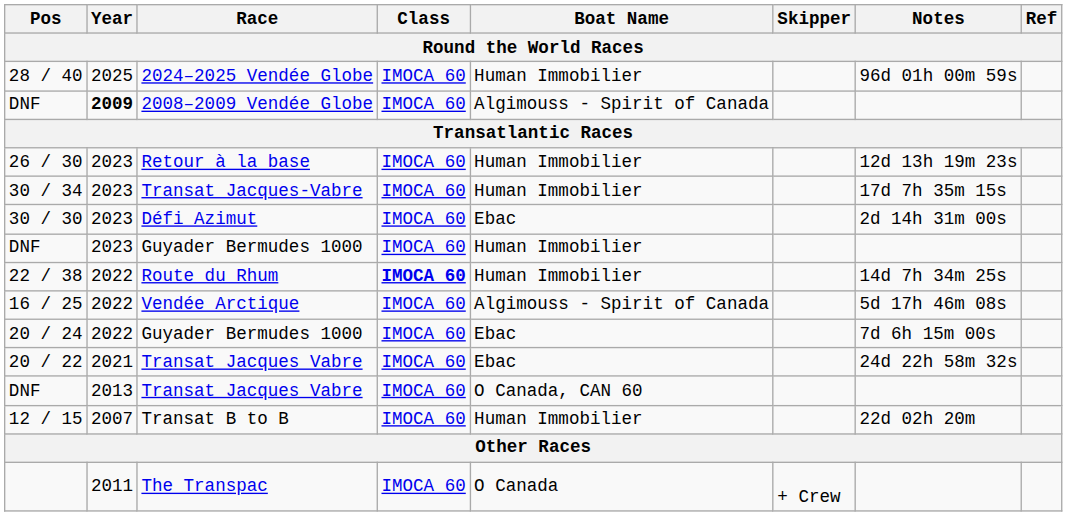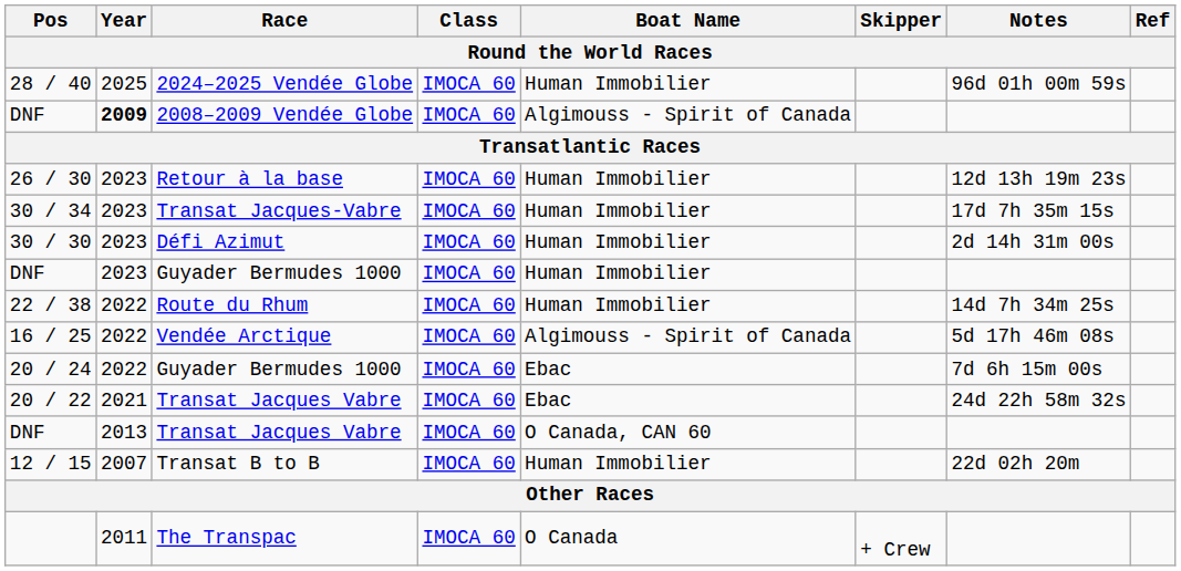30 / 30 | Boat Name: Ebac -> Human Immobilier
22 / 38 | Class: bold -> normal
